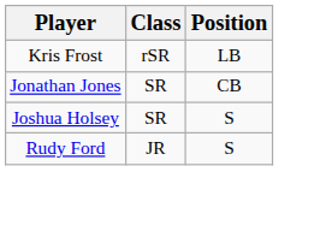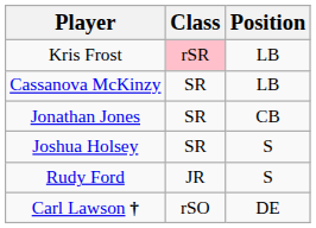Kris Frost | Class: no background -> pink background
+ row: Cassanova McKinzy | SR | LB
+ row: Carl Lawson † | rSO | DE
